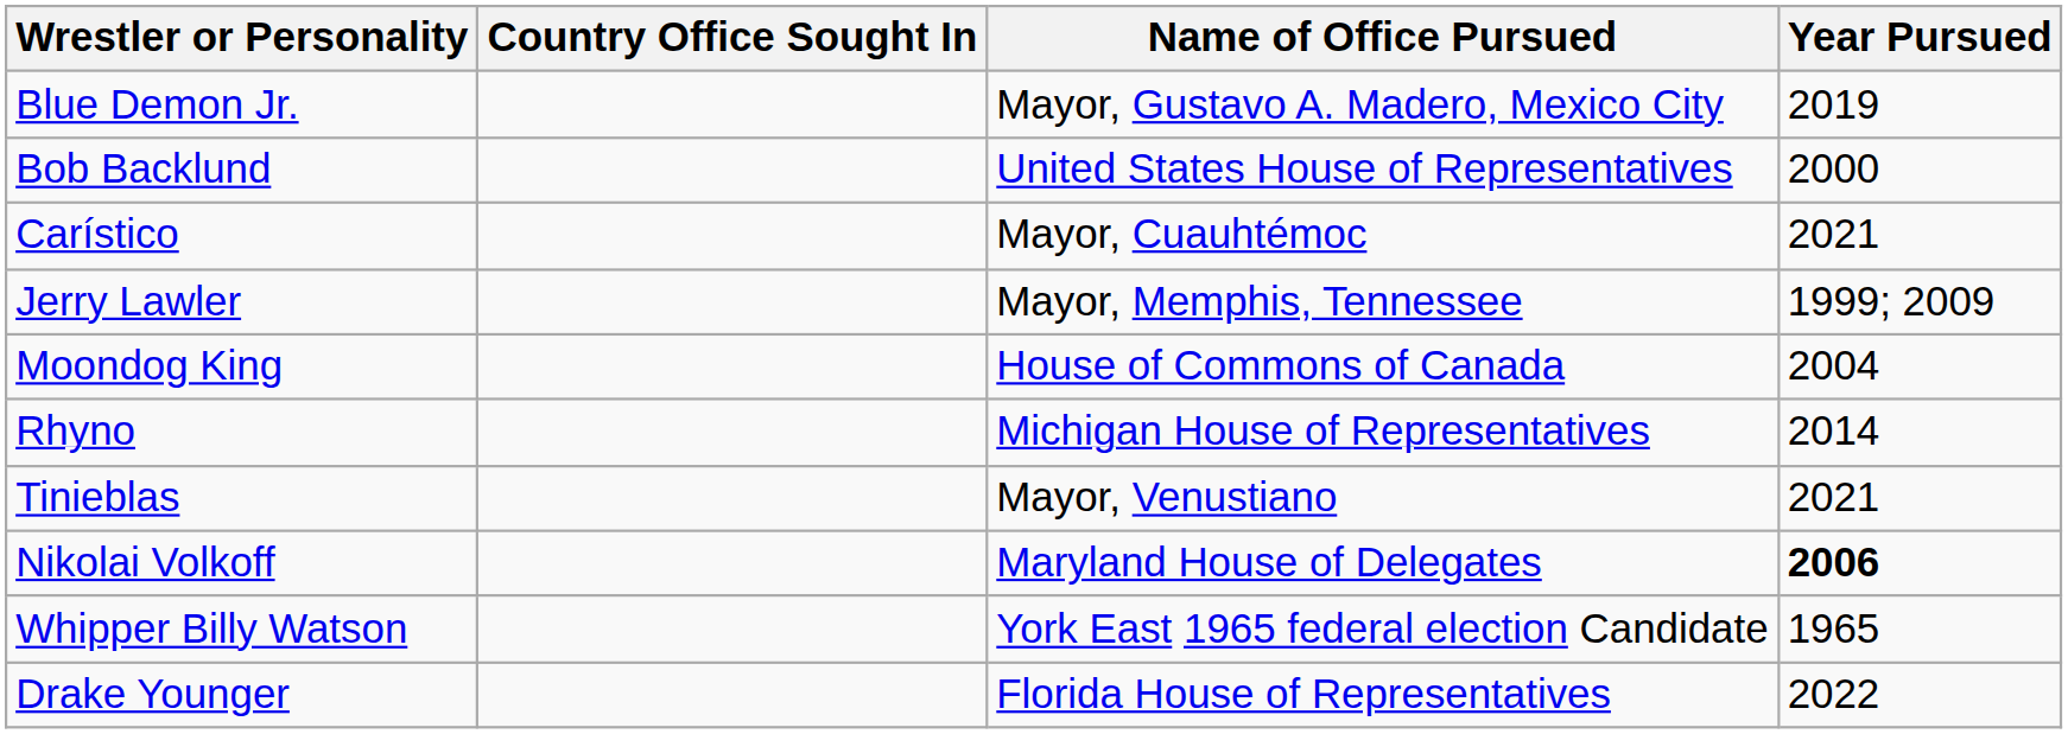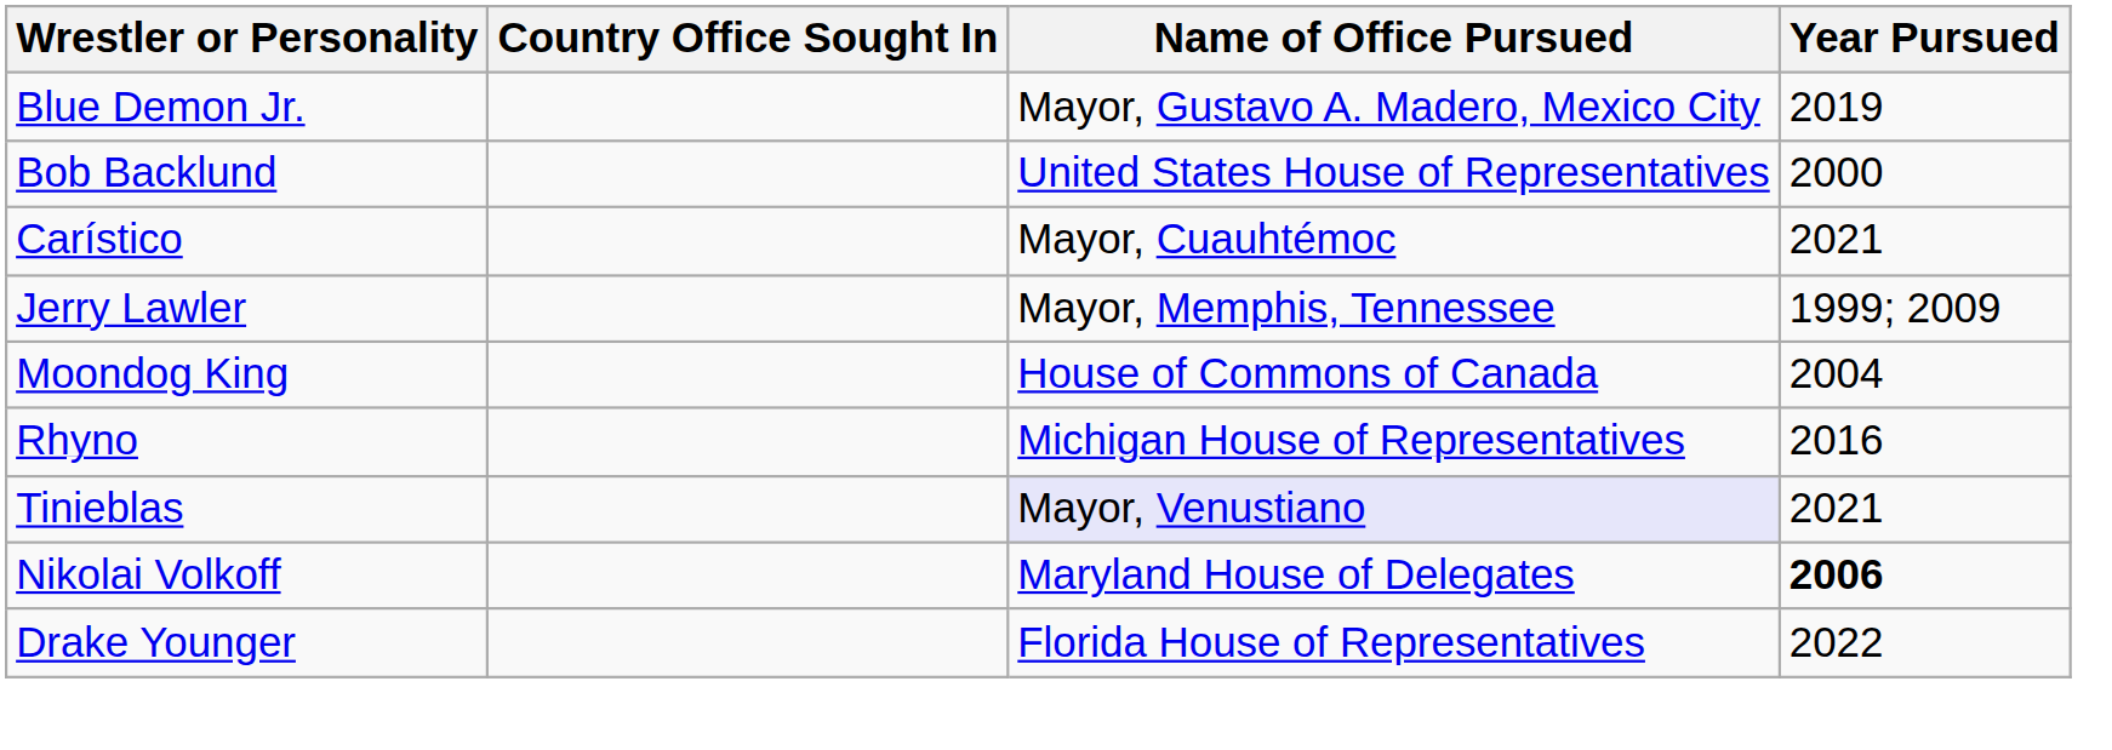Rhyno | Year Pursued: 2014 -> 2016
Tinieblas | Name of Office Pursued: no background -> lavender background
- row: Whipper Billy Watson | York East 1965 federal election Candidate | 1965
